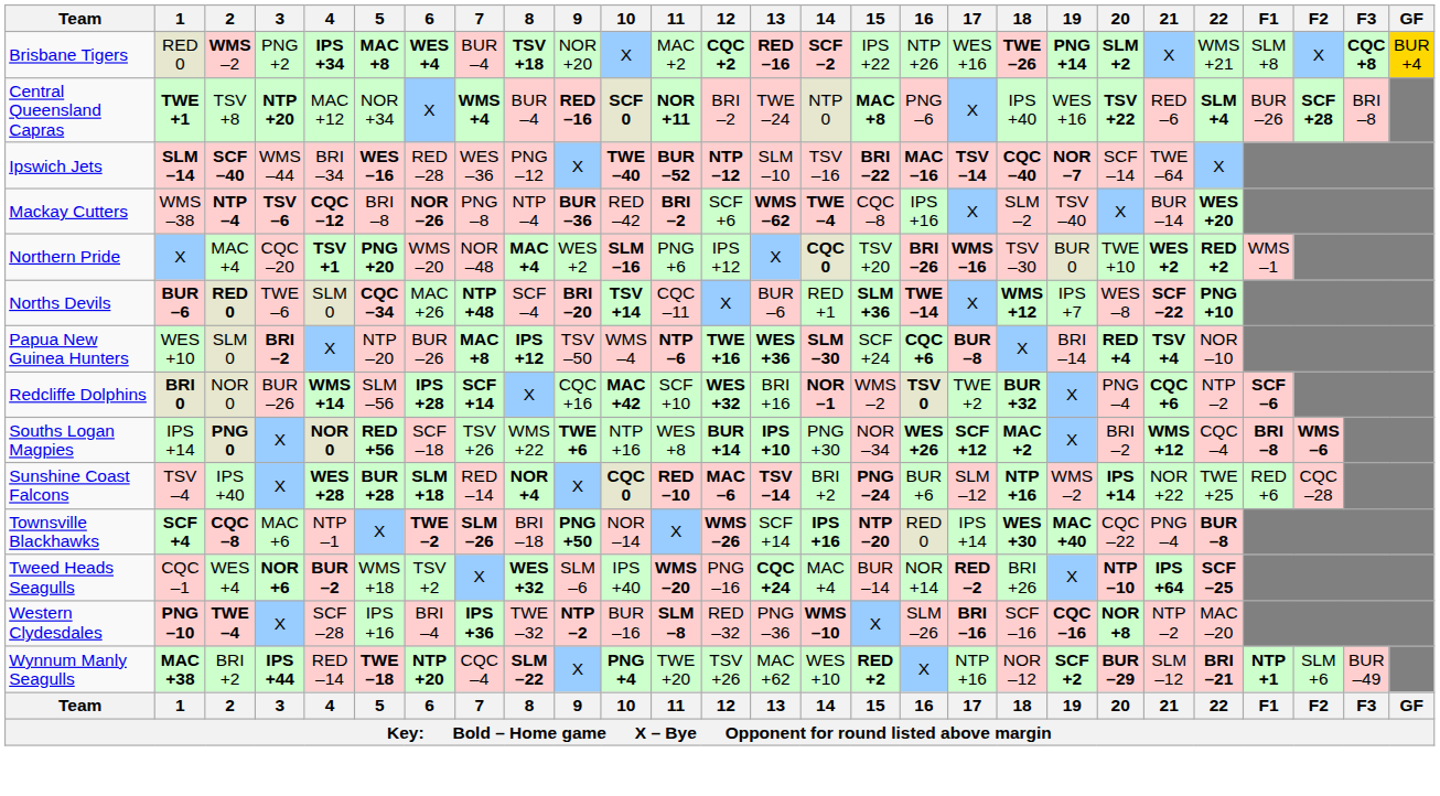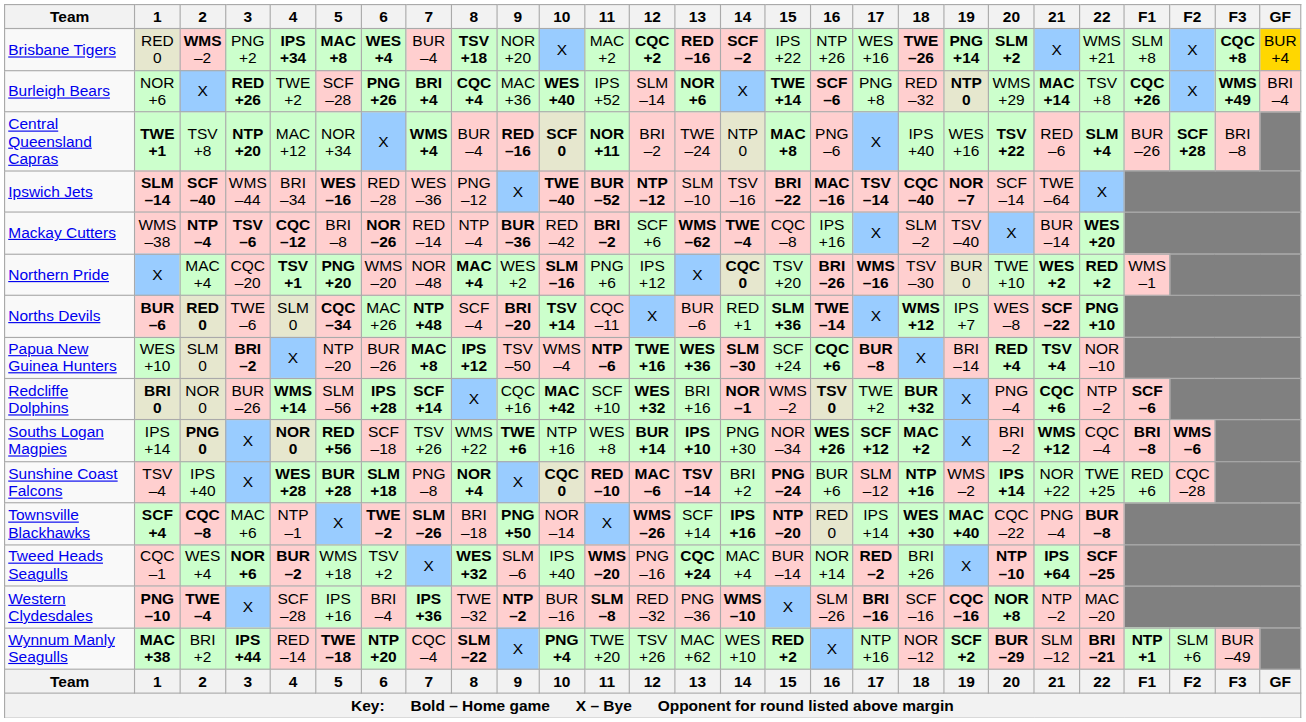+ row: Burleigh Bears | NOR +6 | X | RED +26 | TWE +2 | SCF –28 | PNG +26 | BRI +4 | CQC +4 | MAC +36 | WES +40 | IPS +52 | SLM –14 | NOR +6 | X | TWE +14 | SCF –6 | PNG +8 | RED –32 | NTP 0 | WMS +29 | MAC +14 | TSV +8 | CQC +26 | X | WMS +49 | BRI –4
Mackay Cutters | 7: PNG –8 -> RED –14
Sunshine Coast Falcons | 7: RED –14 -> PNG –8
